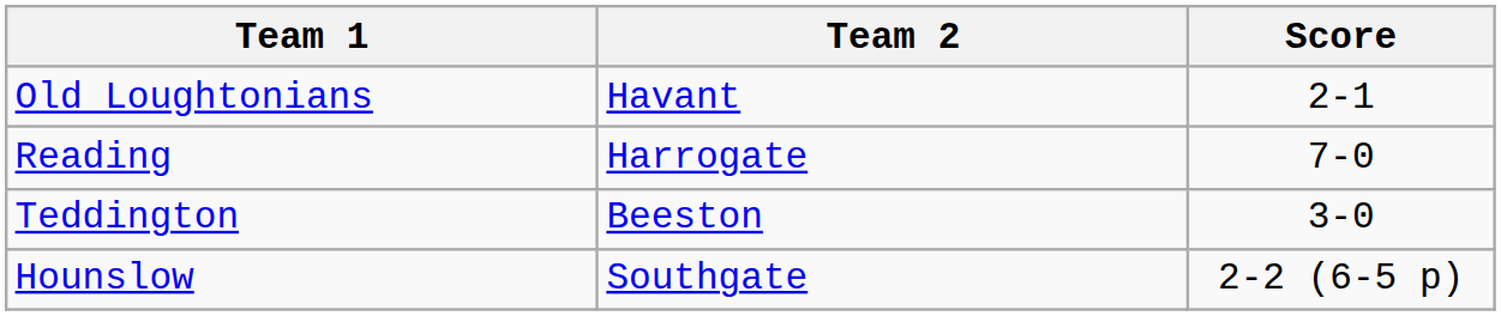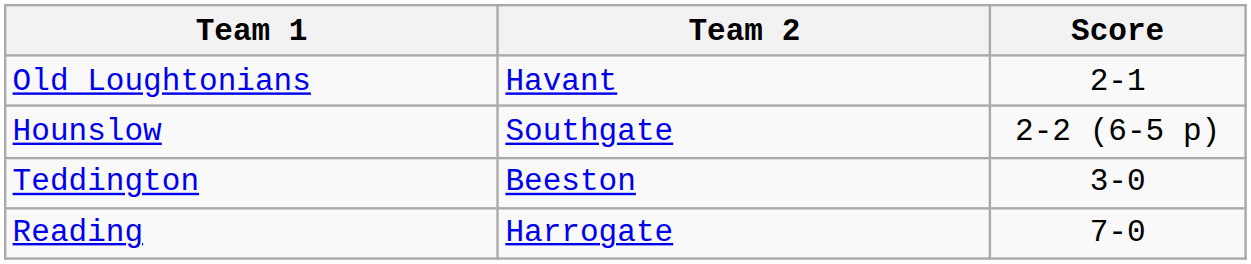rows swapped: Reading <-> Hounslow
